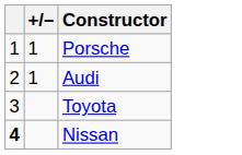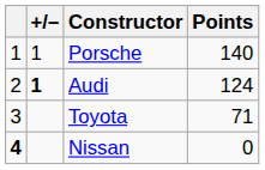+ column: Points | 140 | 124 | 71 | 0
Audi | +/–: normal -> bold
